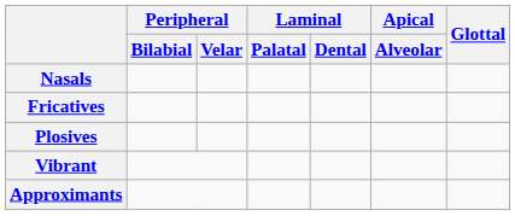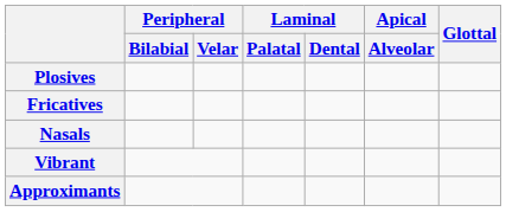rows swapped: Plosives <-> Nasals
